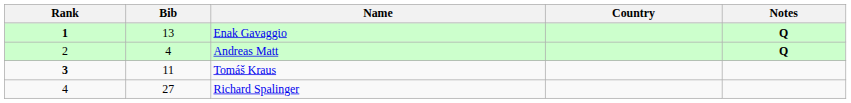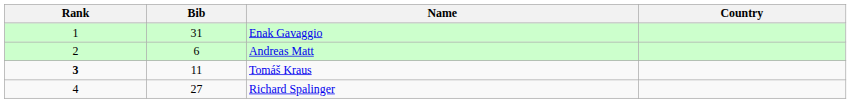- column: Notes | Q | Q
Enak Gavaggio | Rank: bold -> normal
Enak Gavaggio | Bib: 13 -> 31
Andreas Matt | Bib: 4 -> 6
